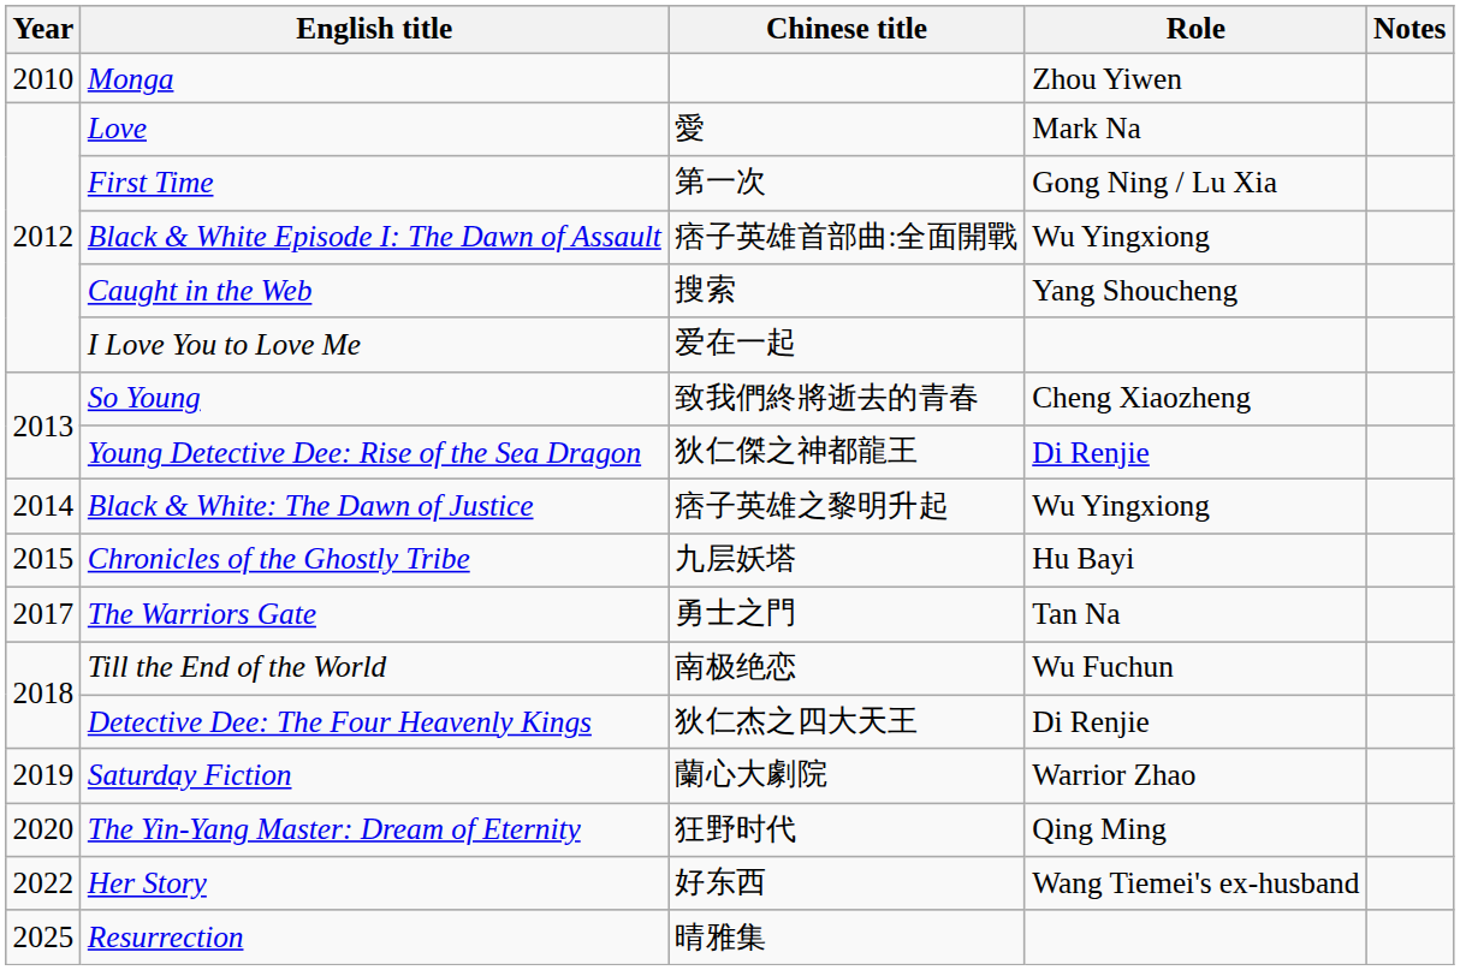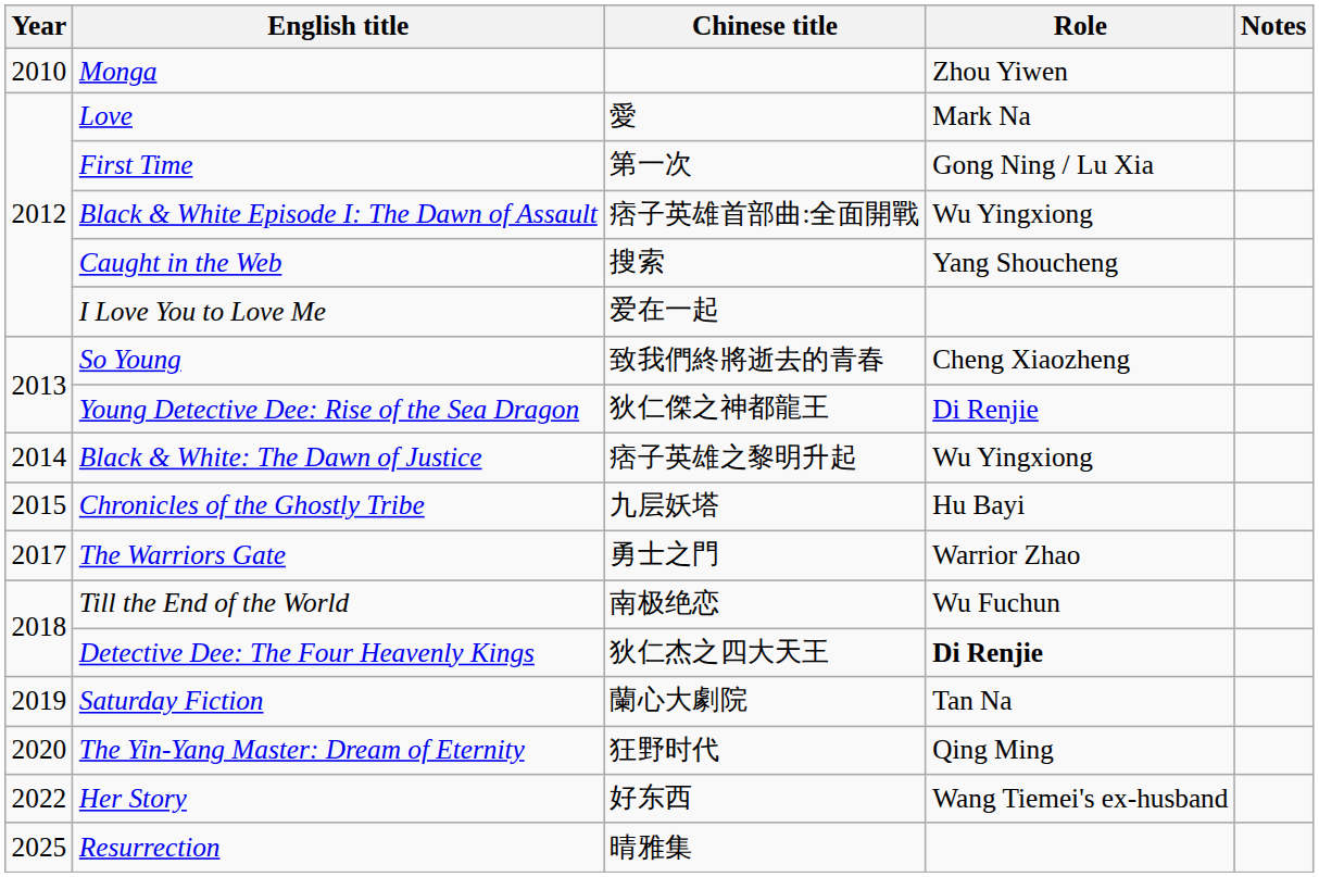The Warriors Gate | Role: Tan Na -> Warrior Zhao
Detective Dee: The Four Heavenly Kings | Role: normal -> bold
Saturday Fiction | Role: Warrior Zhao -> Tan Na
